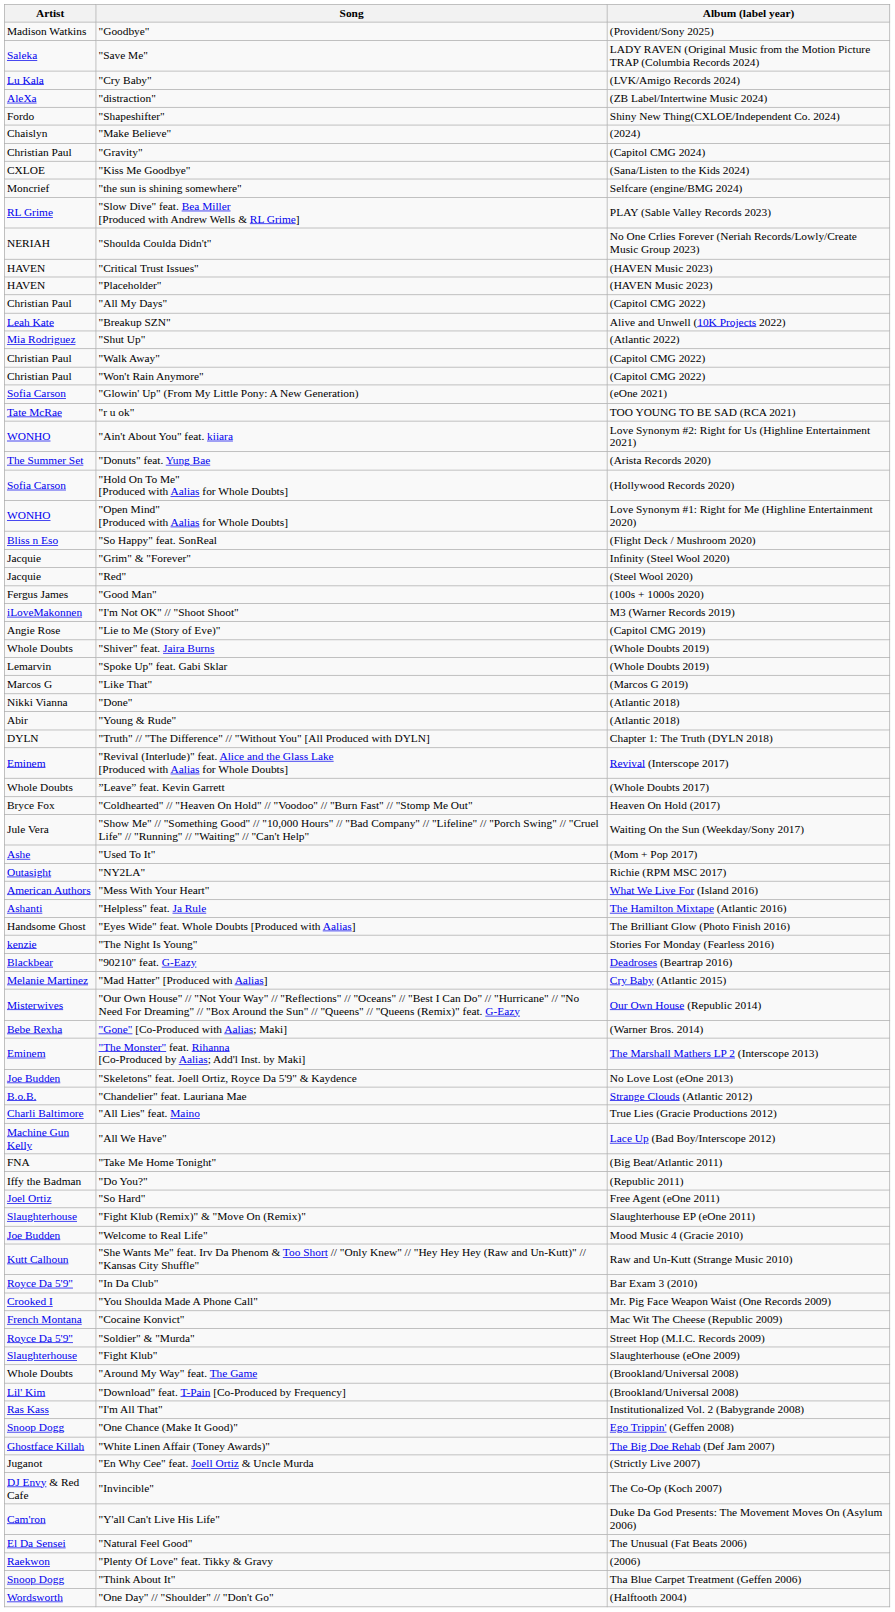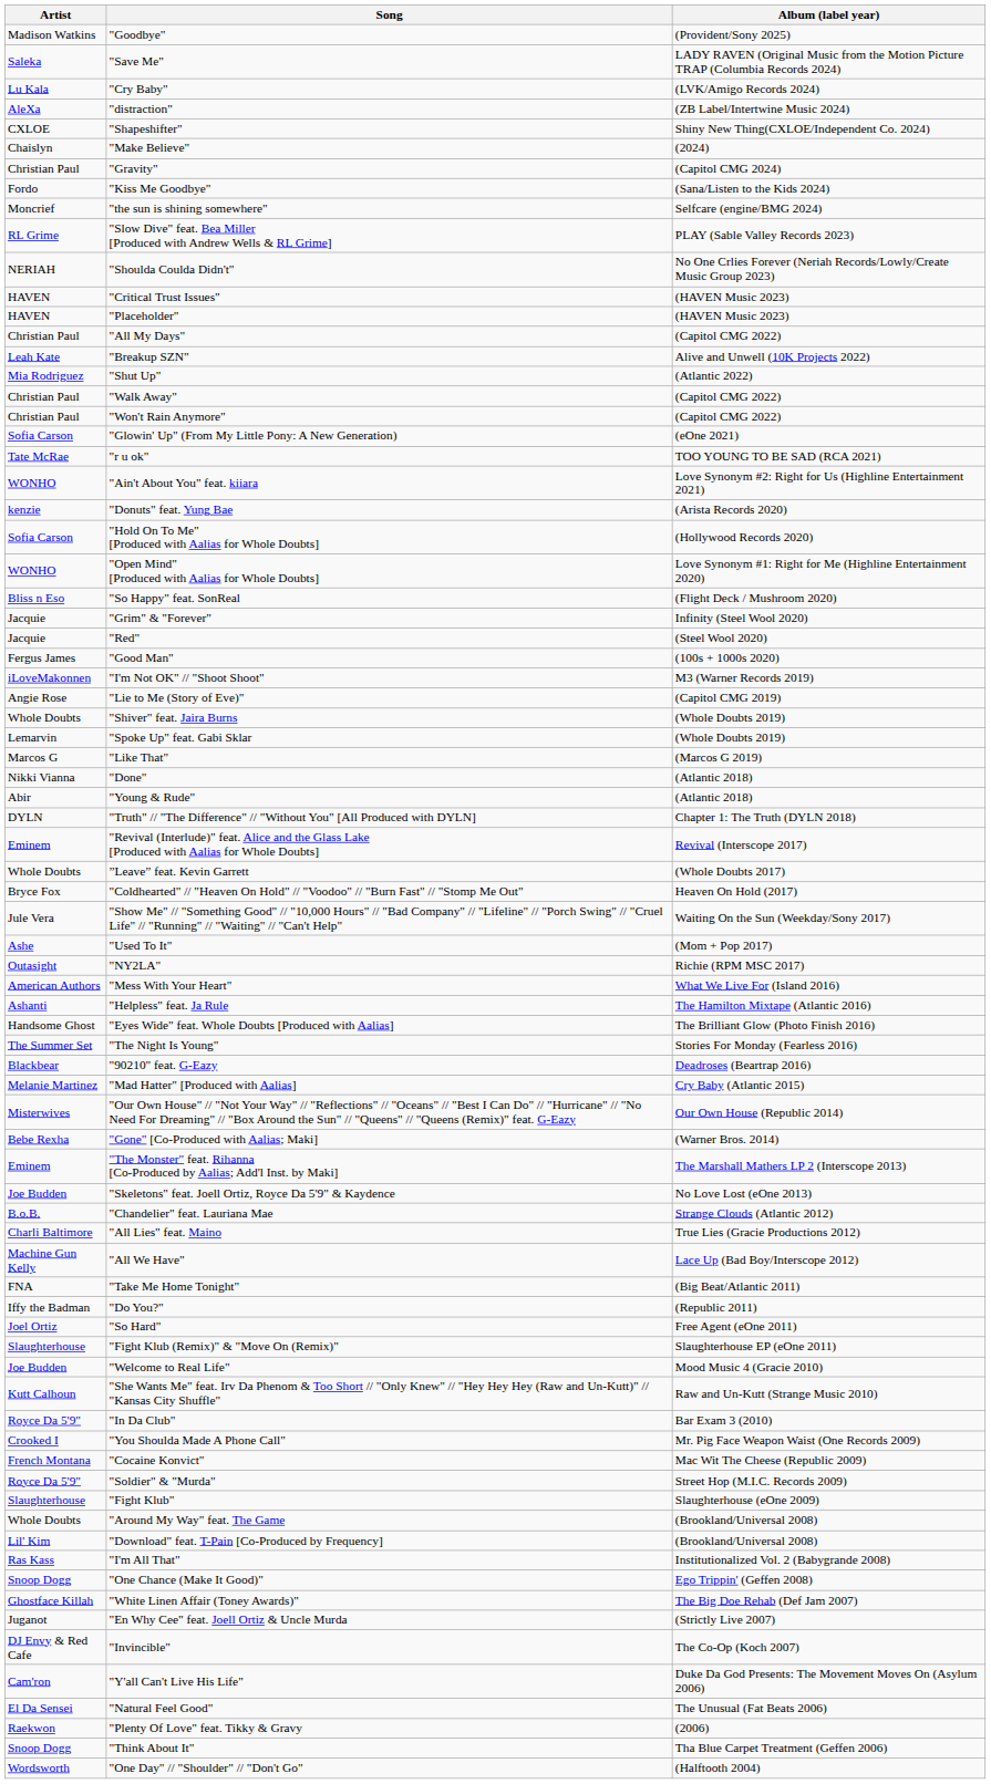"Shapeshifter" | Artist: Fordo -> CXLOE
"Kiss Me Goodbye" | Artist: CXLOE -> Fordo
"Donuts" feat. Yung Bae | Artist: The Summer Set -> kenzie
"The Night Is Young" | Artist: kenzie -> The Summer Set
